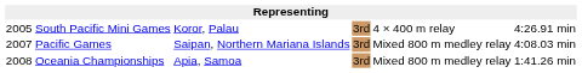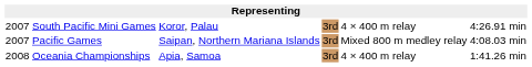South Pacific Mini Games | column 1: 2005 -> 2007
Oceania Championships | column 5: Mixed 800 m medley relay -> 4 × 400 m relay
